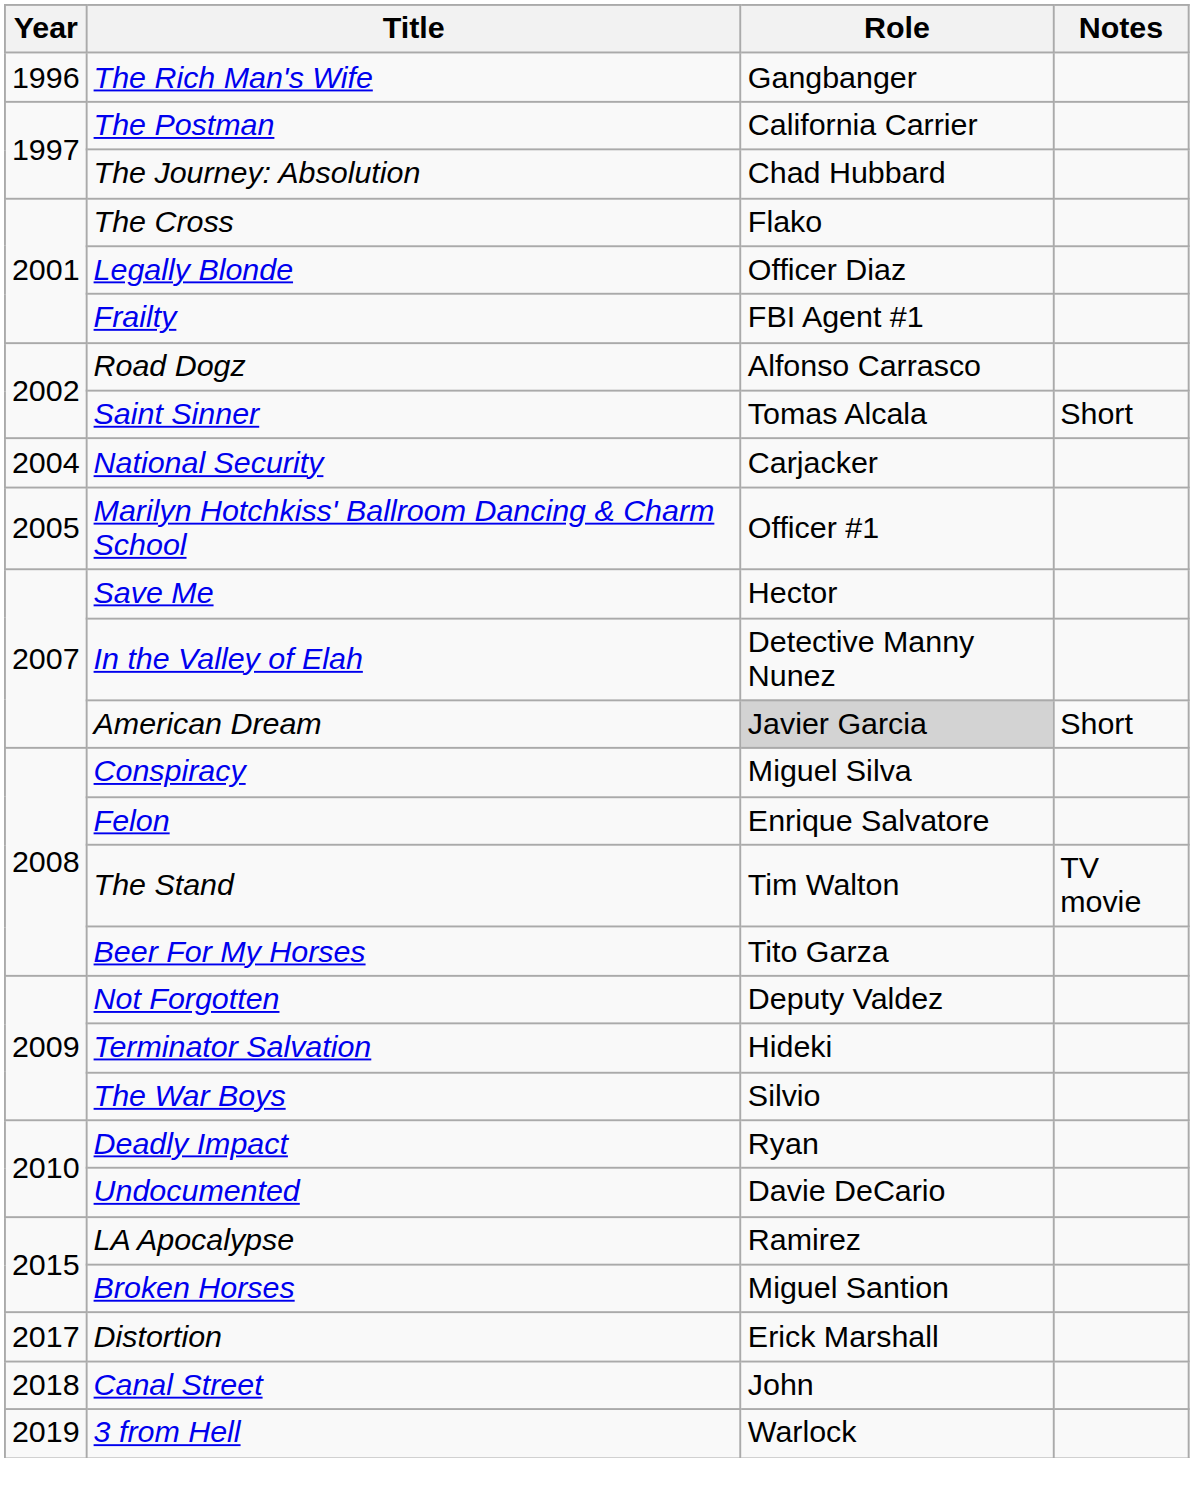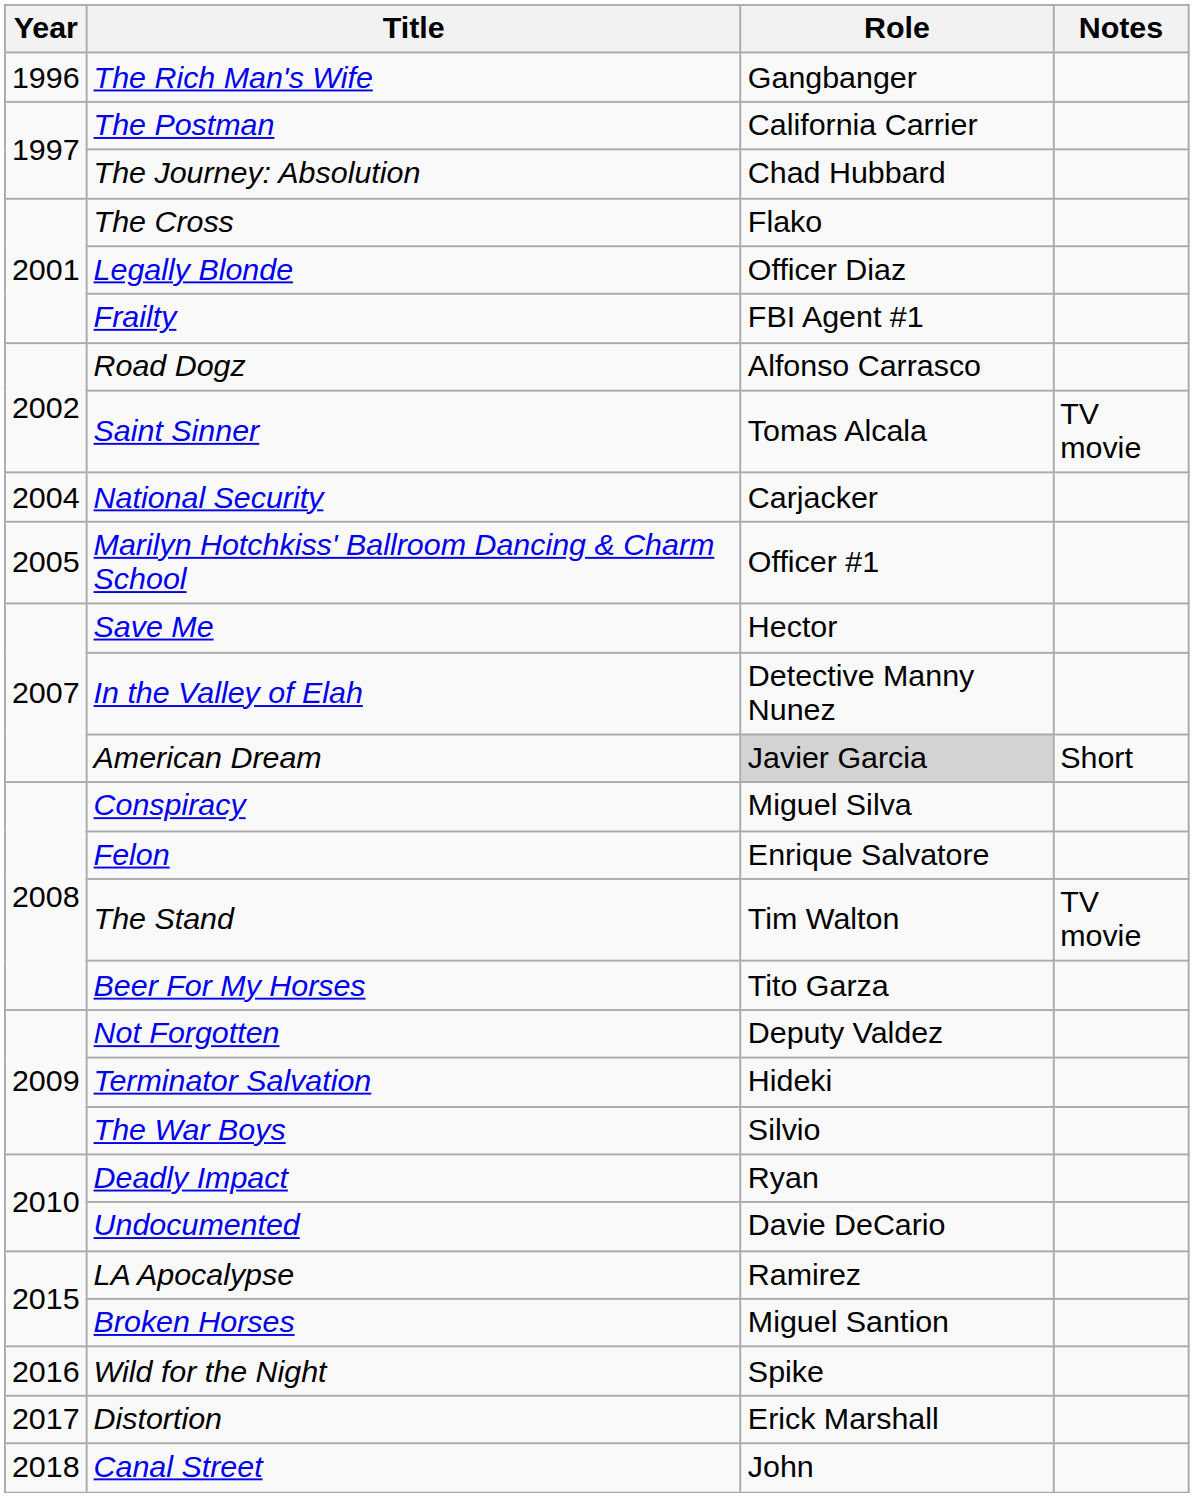Saint Sinner | Notes: Short -> TV movie
+ row: 2016 | Wild for the Night | Spike
- row: 2019 | 3 from Hell | Warlock
